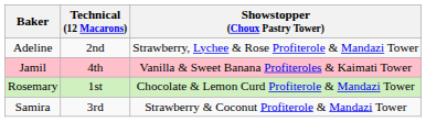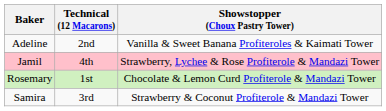Adeline | Showstopper (Choux Pastry Tower): Strawberry, Lychee & Rose Profiterole & Mandazi Tower -> Vanilla & Sweet Banana Profiteroles & Kaimati Tower
Jamil | Showstopper (Choux Pastry Tower): Vanilla & Sweet Banana Profiteroles & Kaimati Tower -> Strawberry, Lychee & Rose Profiterole & Mandazi Tower
